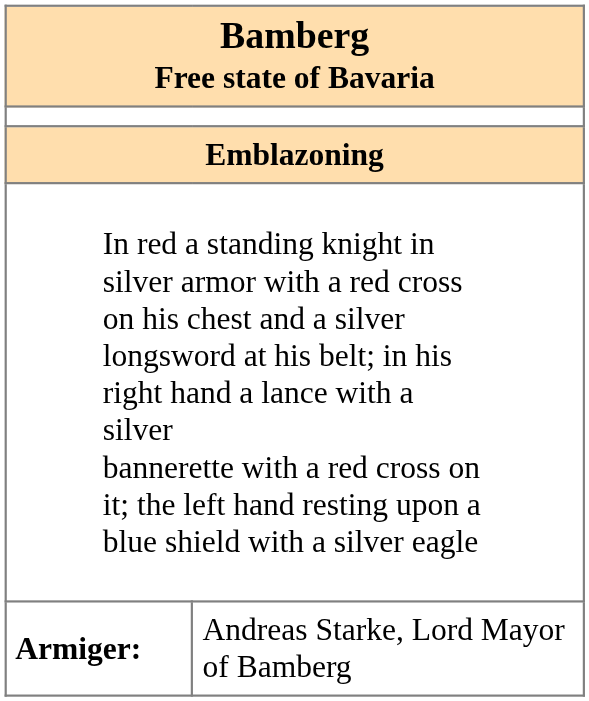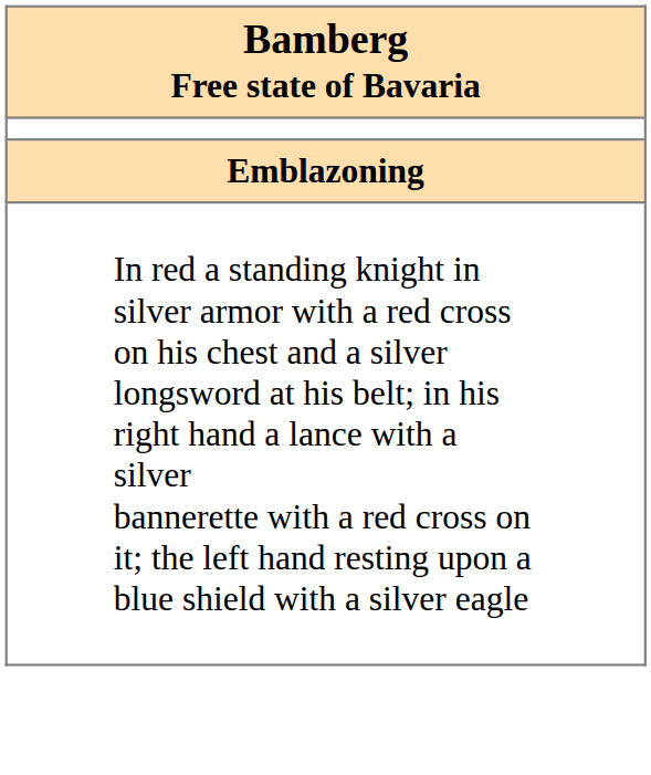- row: Armiger: | Andreas Starke, Lord Mayor of Bamberg
